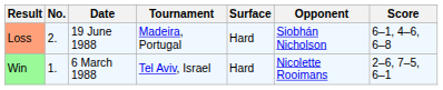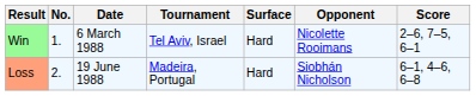rows swapped: Win <-> Loss
